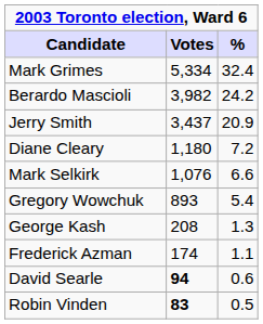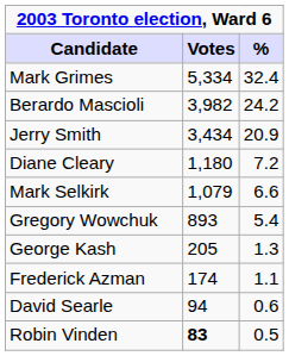Jerry Smith | Votes: 3,437 -> 3,434
Mark Selkirk | Votes: 1,076 -> 1,079
George Kash | Votes: 208 -> 205
David Searle | Votes: bold -> normal
